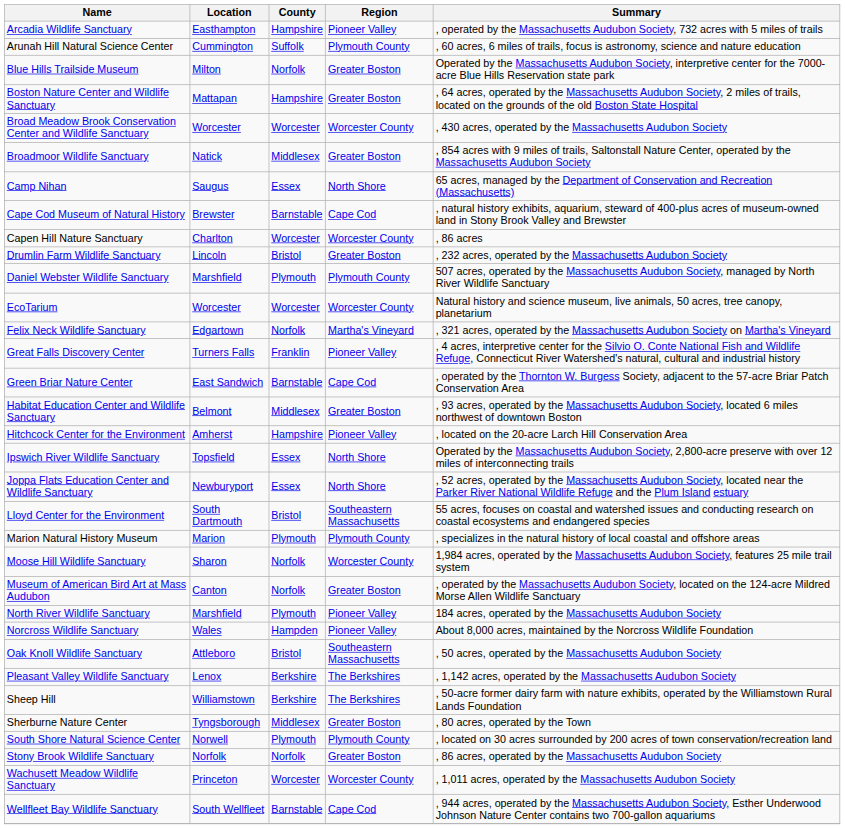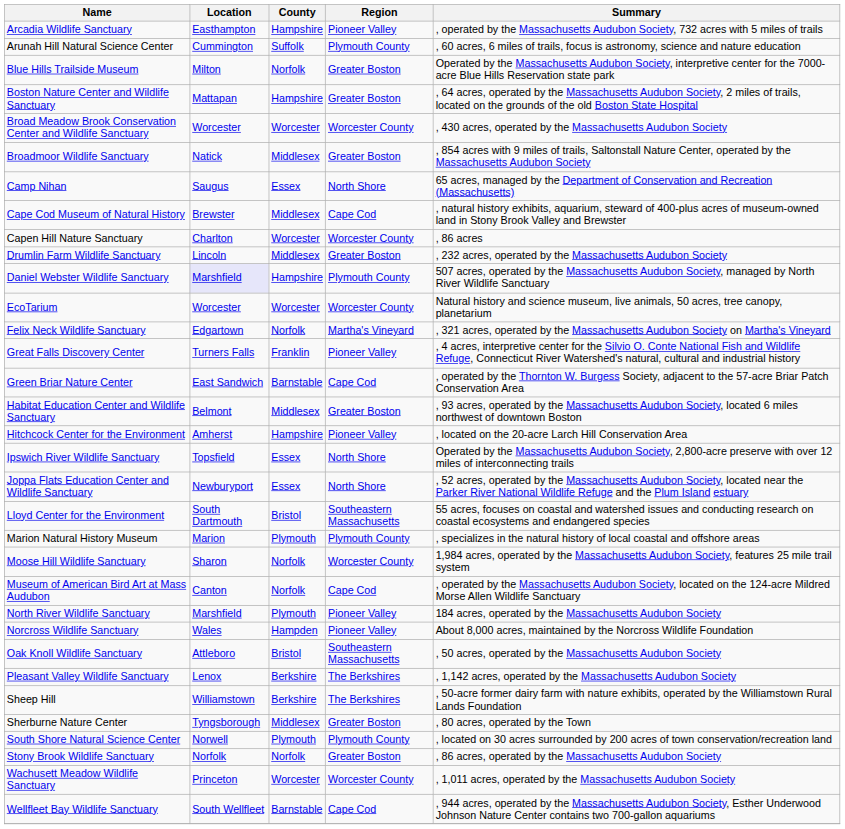Cape Cod Museum of Natural History | County: Barnstable -> Middlesex
Drumlin Farm Wildlife Sanctuary | County: Bristol -> Middlesex
Daniel Webster Wildlife Sanctuary | Location: no background -> lavender background
Daniel Webster Wildlife Sanctuary | County: Plymouth -> Hampshire
Museum of American Bird Art at Mass Audubon | Region: Greater Boston -> Cape Cod
